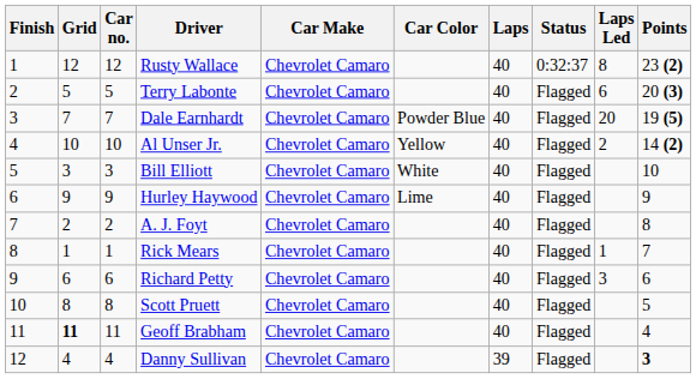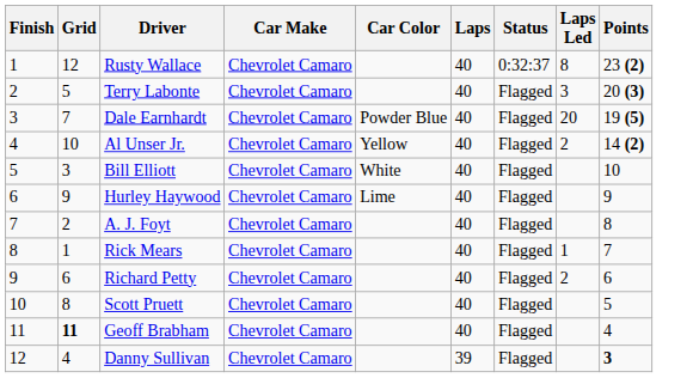- column: Car no. | 12 | 5 | 7 | 10 | 3 | 9 | 2 | 1 | 6 | 8 | 11 | 4
Terry Labonte | Laps Led: 6 -> 3
Richard Petty | Laps Led: 3 -> 2
